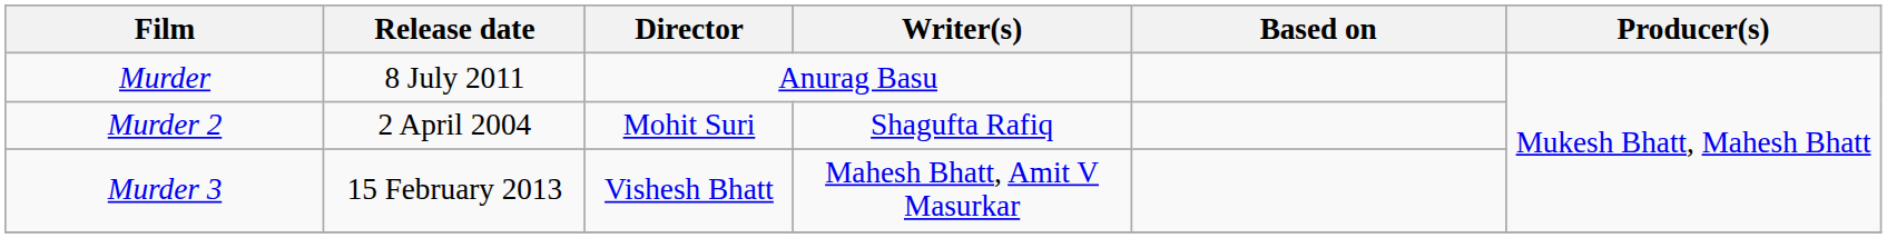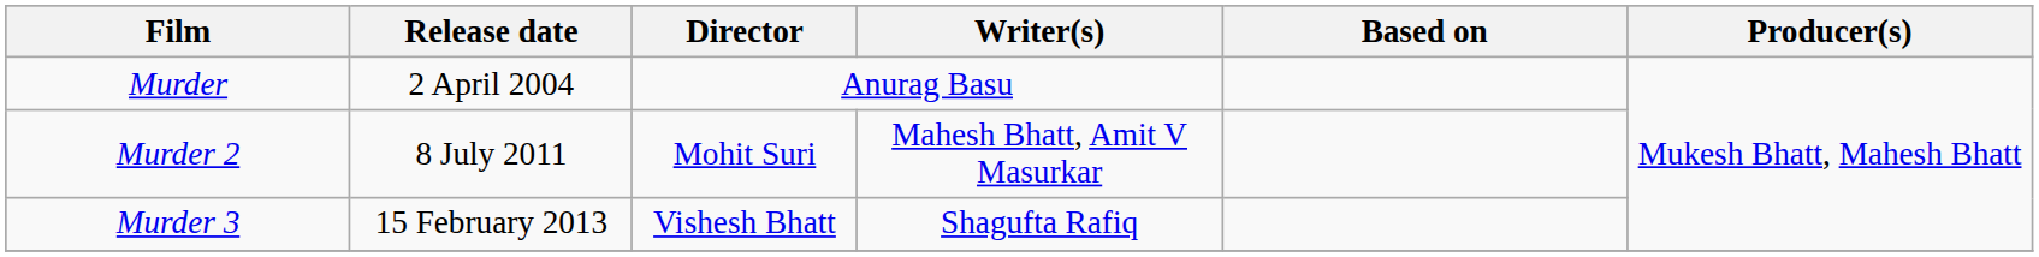Murder | Release date: 8 July 2011 -> 2 April 2004
Murder 2 | Release date: 2 April 2004 -> 8 July 2011
Murder 2 | Writer(s): Shagufta Rafiq -> Mahesh Bhatt, Amit V Masurkar
Murder 3 | Writer(s): Mahesh Bhatt, Amit V Masurkar -> Shagufta Rafiq
